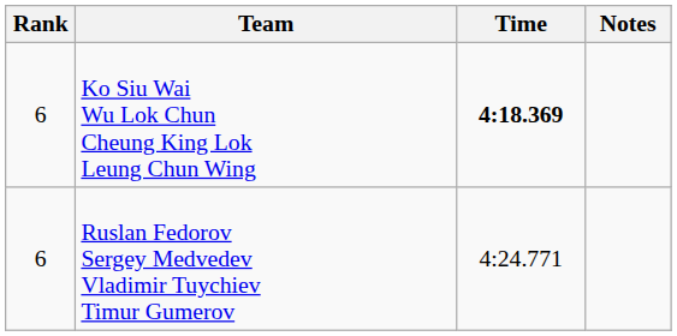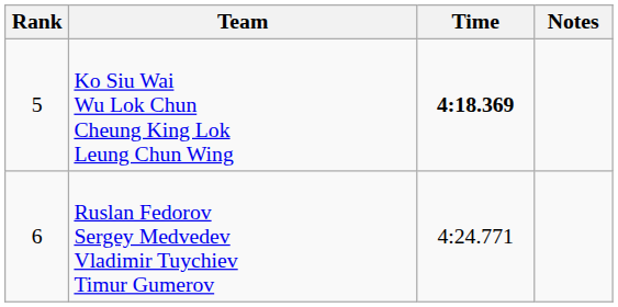Ko Siu Wai Wu Lok Chun Cheung King Lok Leung Chun Wing | Rank: 6 -> 5
